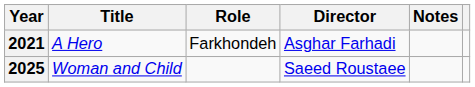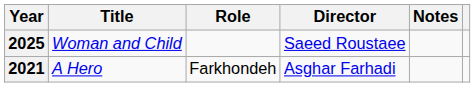rows swapped: 2021 <-> 2025
